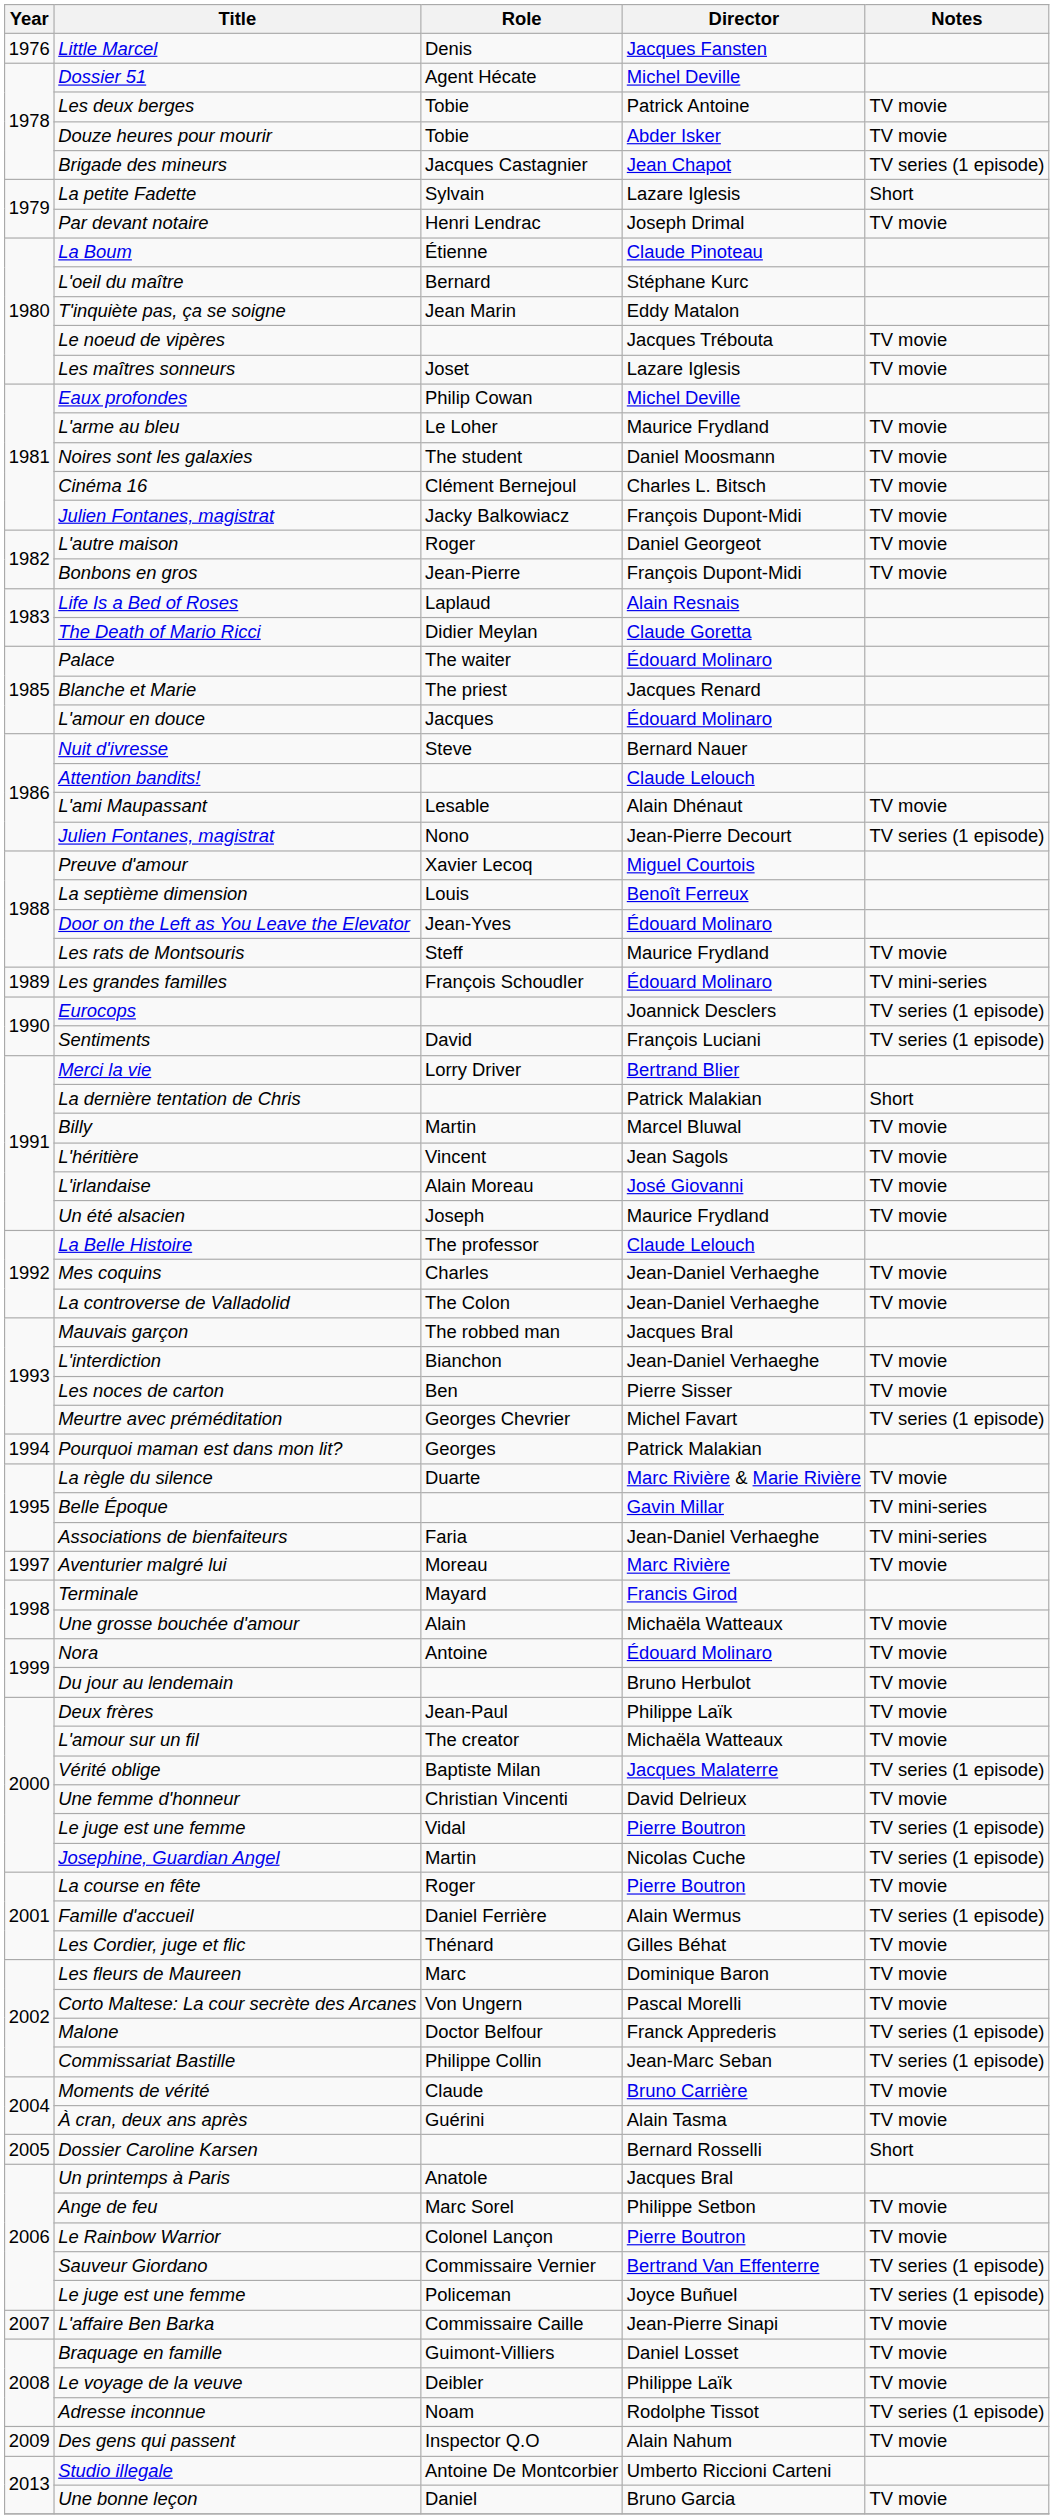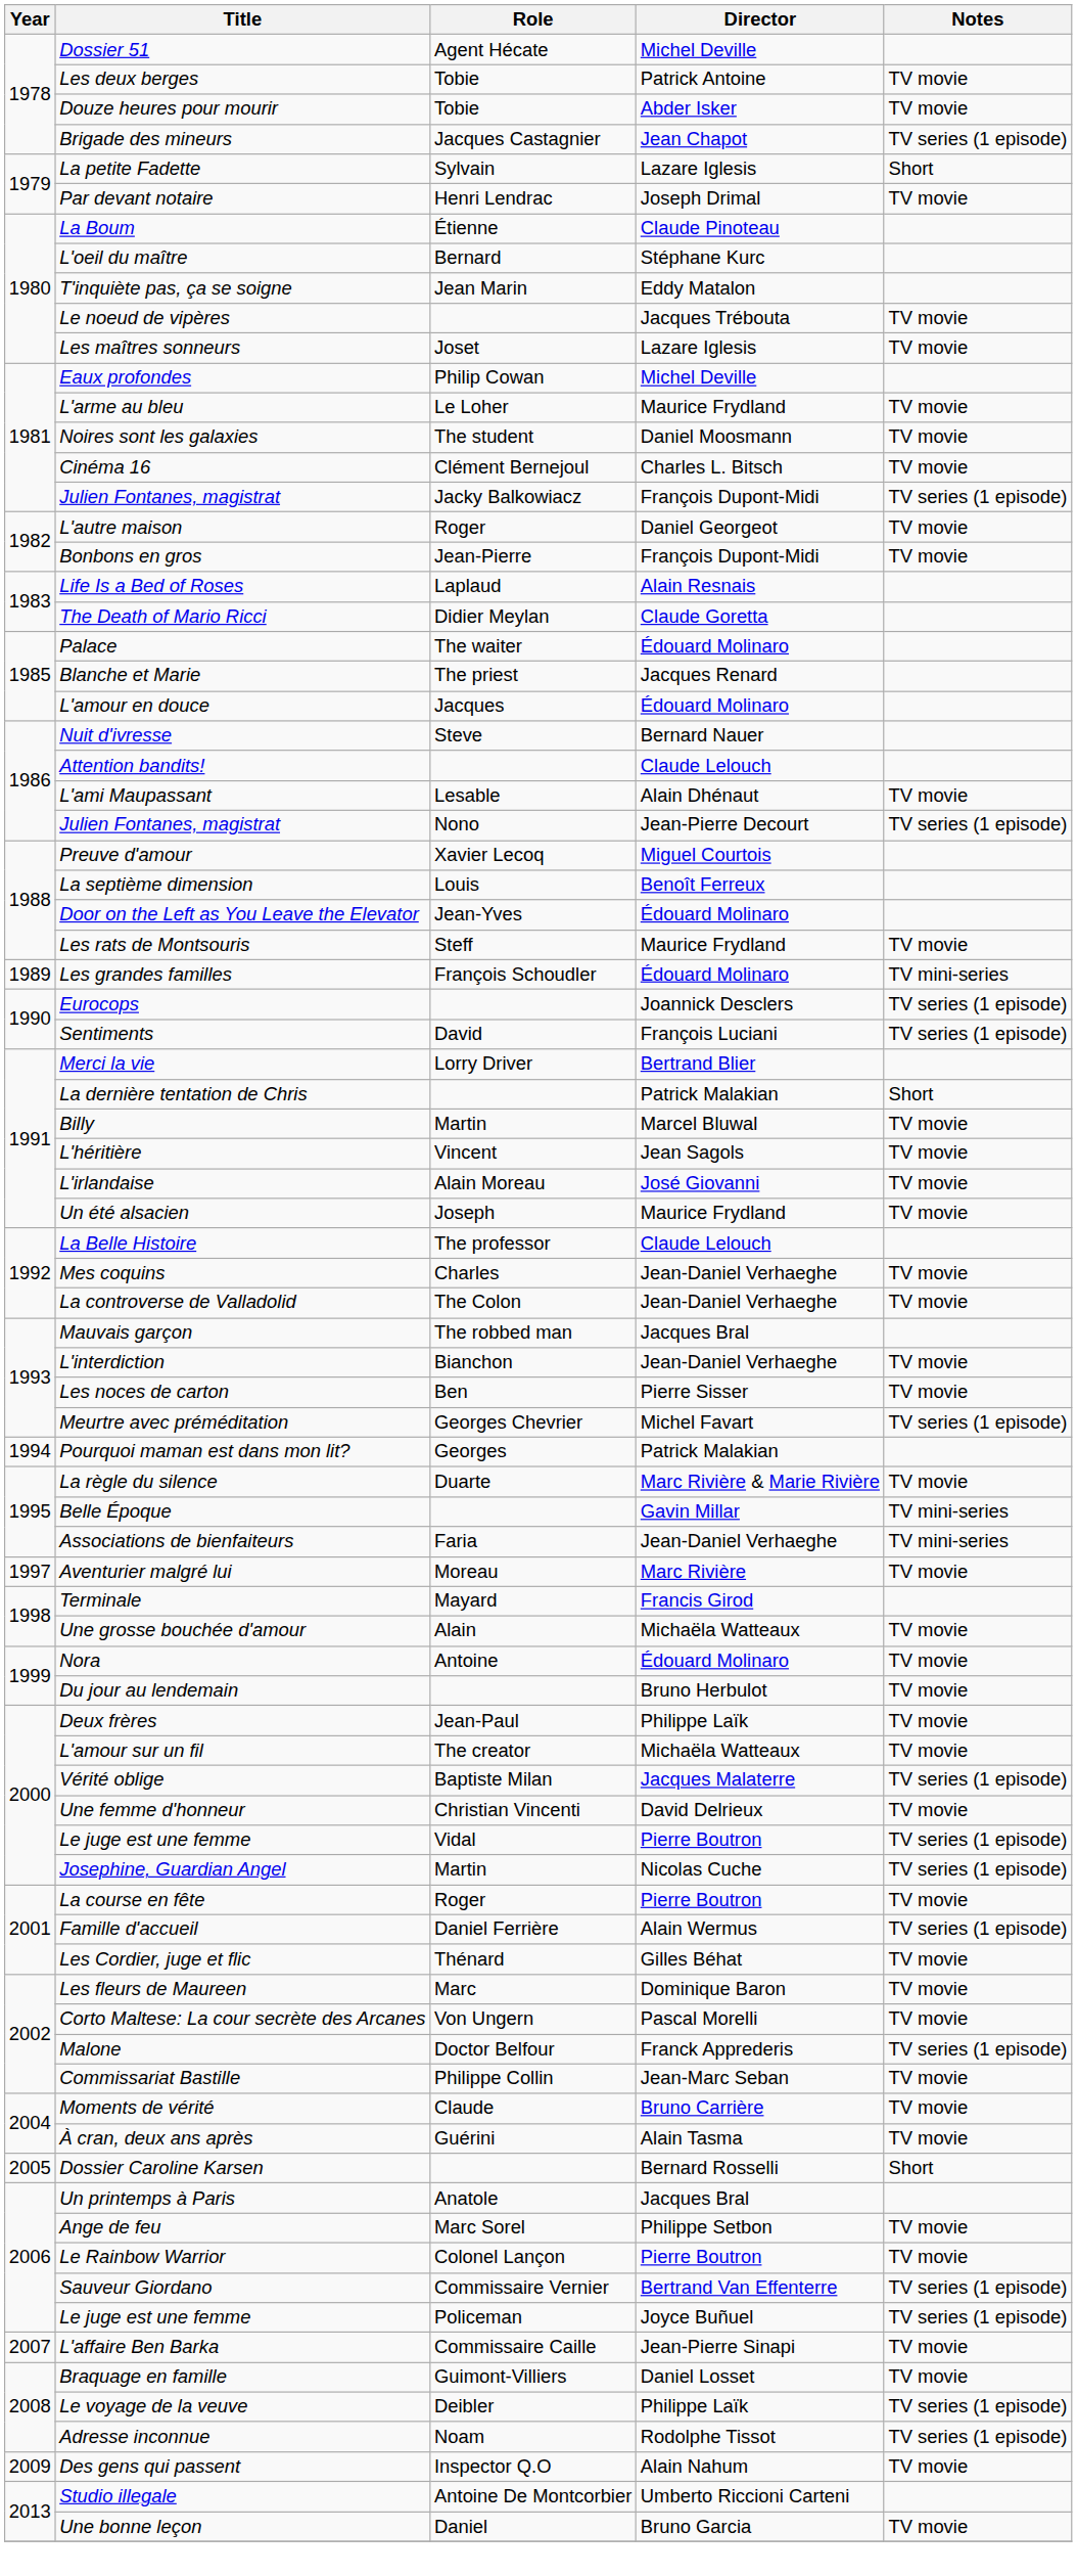- row: 1976 | Little Marcel | Denis | Jacques Fansten
Julien Fontanes, magistrat / Jacky Balkowiacz | Notes: TV movie -> TV series (1 episode)
Commissariat Bastille | Notes: TV series (1 episode) -> TV movie
Le voyage de la veuve | Notes: TV movie -> TV series (1 episode)
